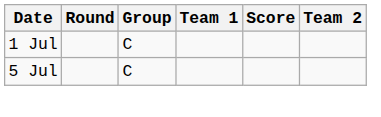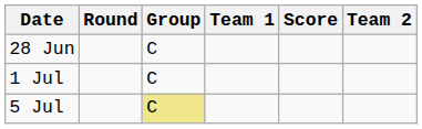+ row: 28 Jun | C
5 Jul | Group: no background -> khaki background
